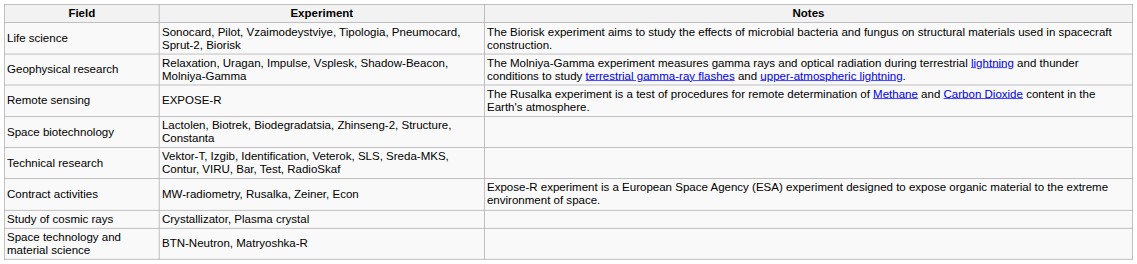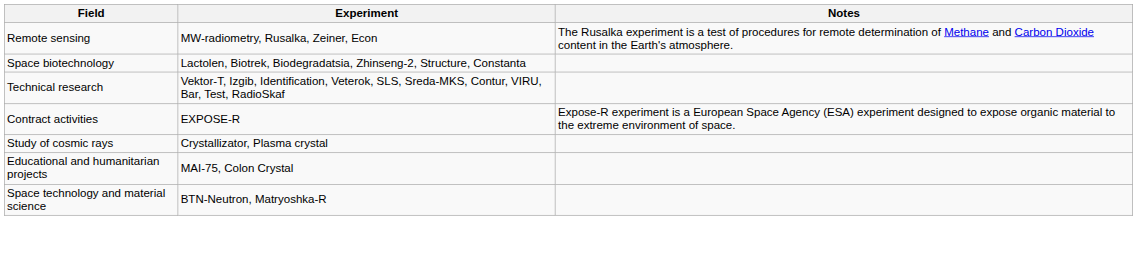- row: Life science | Sonocard, Pilot, Vzaimodeystviye, Tipologia, Pneumocard, Sprut-2, Biorisk | The Biorisk experiment aims to study the effects of microbial bacteria and fungus on structural materials used in spacecraft construction.
- row: Geophysical research | Relaxation, Uragan, Impulse, Vsplesk, Shadow-Beacon, Molniya-Gamma | The Molniya-Gamma experiment measures gamma rays and optical radiation during terrestrial lightning and thunder conditions to study terrestrial gamma-ray flashes and upper-atmospheric lightning.
Remote sensing | Experiment: EXPOSE-R -> MW-radiometry, Rusalka, Zeiner, Econ
Contract activities | Experiment: MW-radiometry, Rusalka, Zeiner, Econ -> EXPOSE-R
+ row: Educational and humanitarian projects | MAI-75, Colon Crystal
